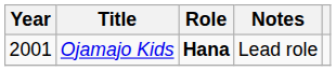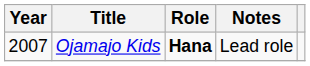Ojamajo Kids | Year: 2001 -> 2007
